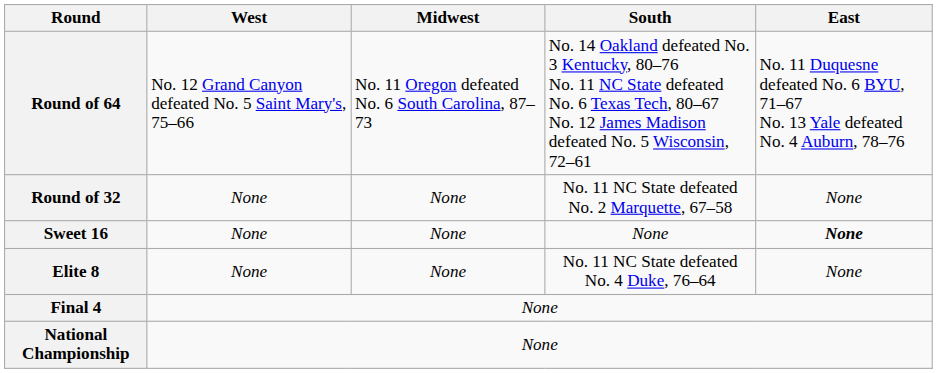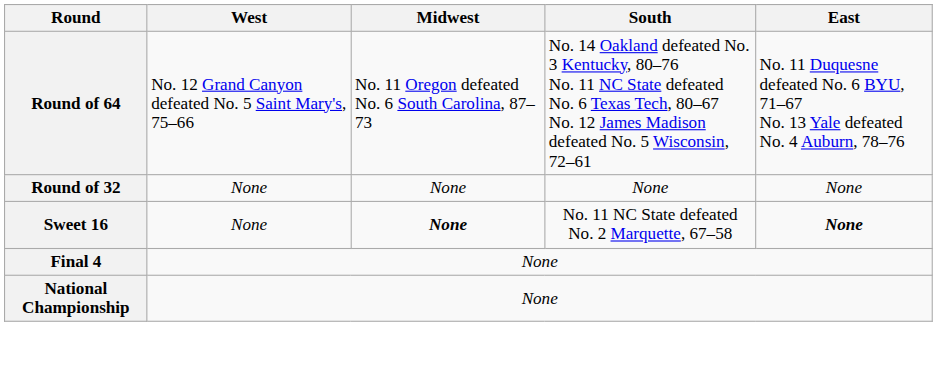Round of 32 | South: No. 11 NC State defeated No. 2 Marquette, 67–58 -> None
Sweet 16 | Midwest: normal -> bold
Sweet 16 | South: None -> No. 11 NC State defeated No. 2 Marquette, 67–58
- row: Elite 8 | None | None | No. 11 NC State defeated No. 4 Duke, 76–64 | None
